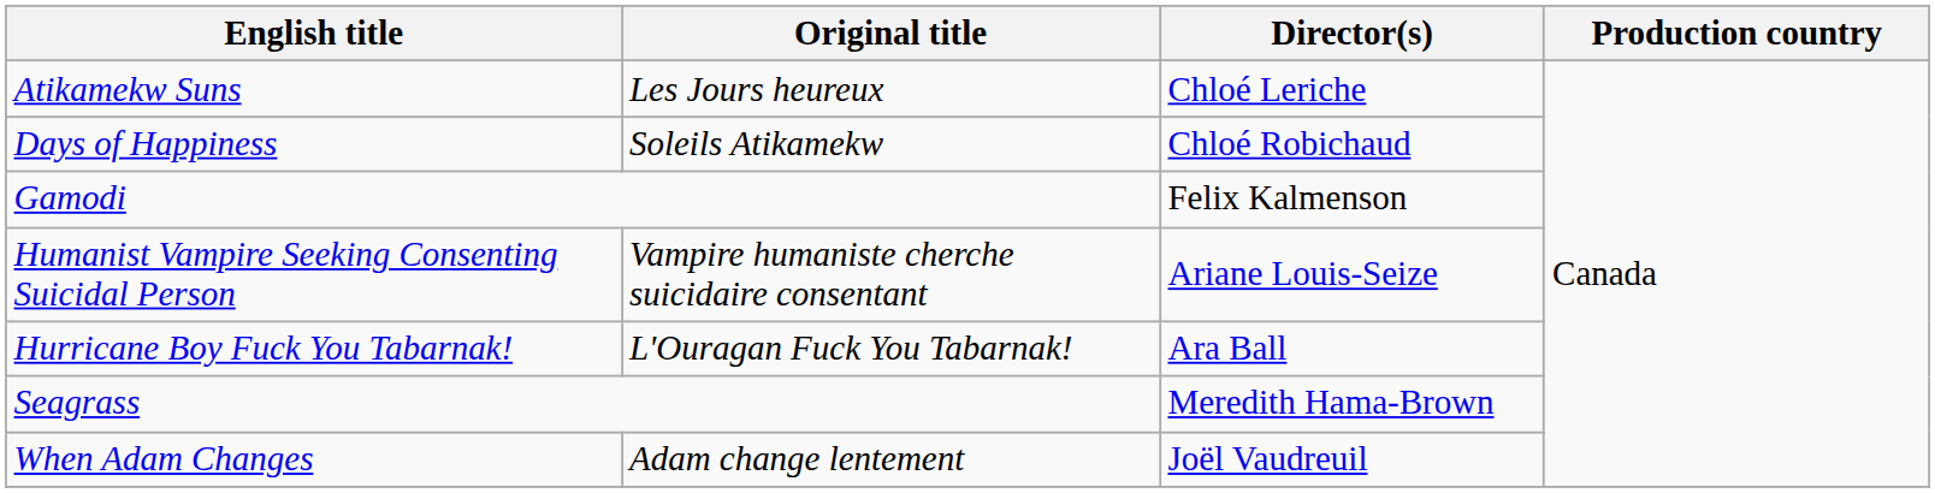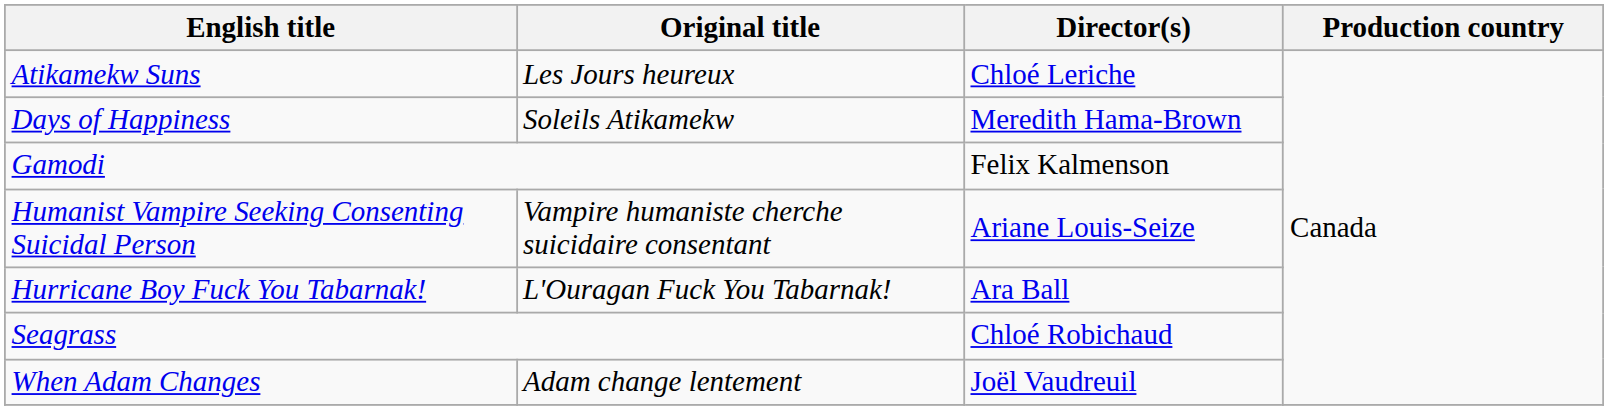Days of Happiness | Director(s): Chloé Robichaud -> Meredith Hama-Brown
Seagrass | Director(s): Meredith Hama-Brown -> Chloé Robichaud
